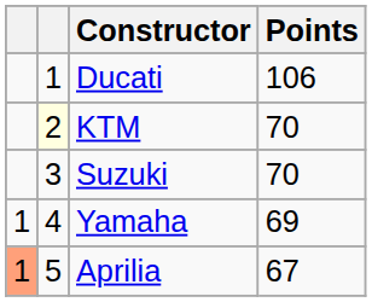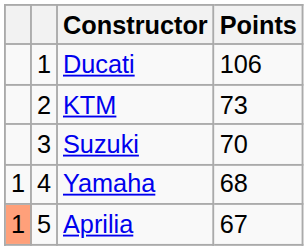KTM | column 2: lightyellow background -> no background
KTM | Points: 70 -> 73
Yamaha | Points: 69 -> 68
